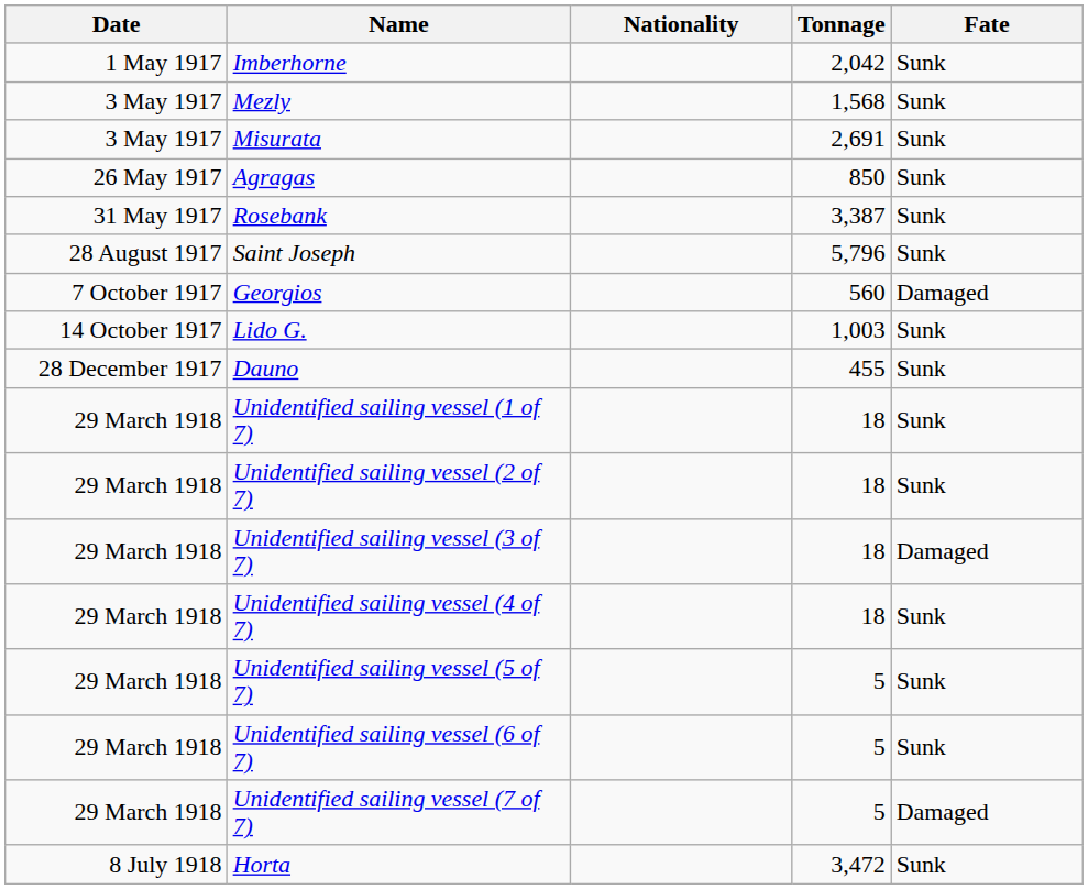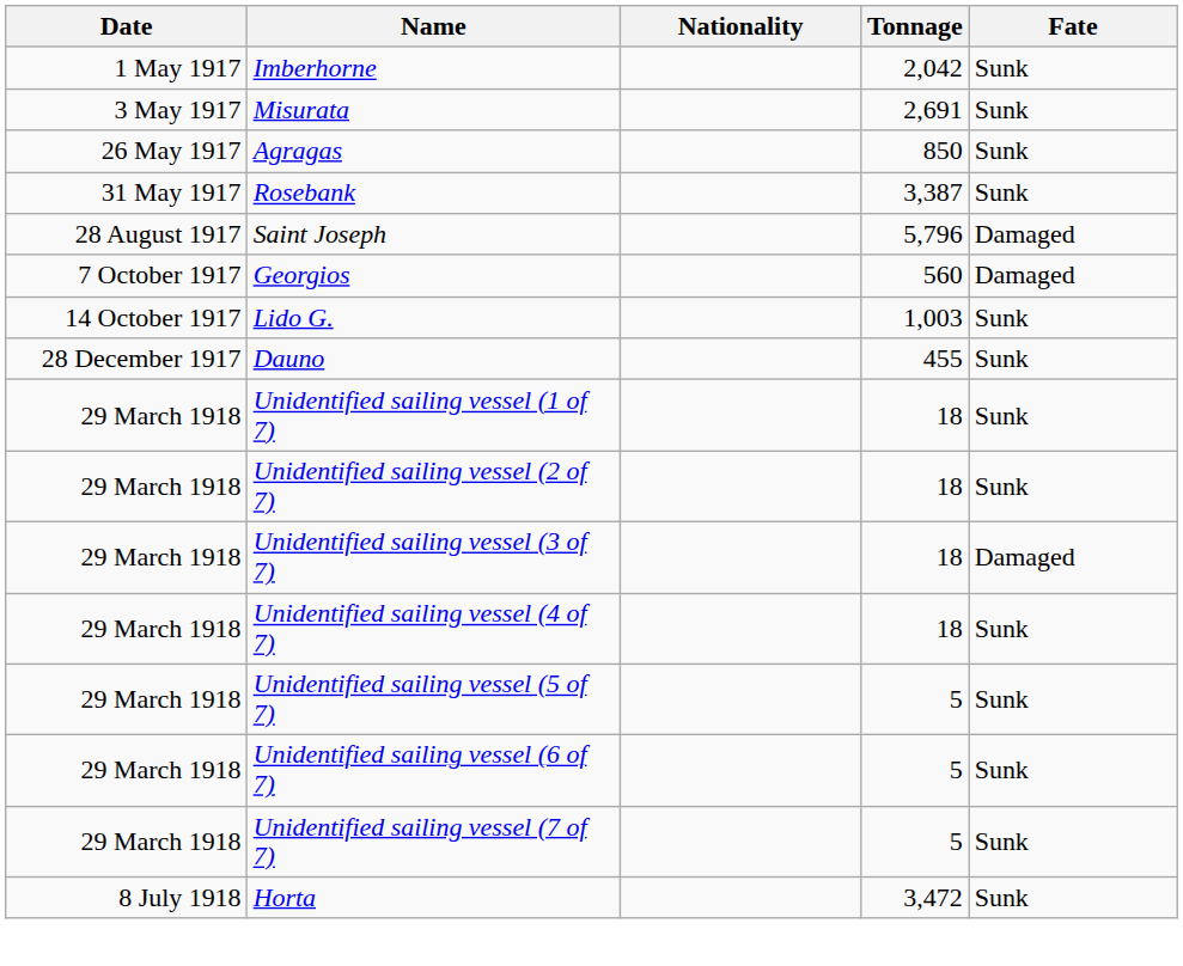- row: 3 May 1917 | Mezly | 1,568 | Sunk
Saint Joseph | Fate: Sunk -> Damaged
Unidentified sailing vessel (7 of 7) | Fate: Damaged -> Sunk
